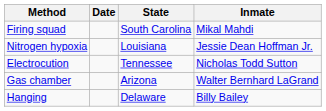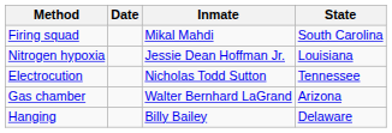columns swapped: State <-> Inmate
